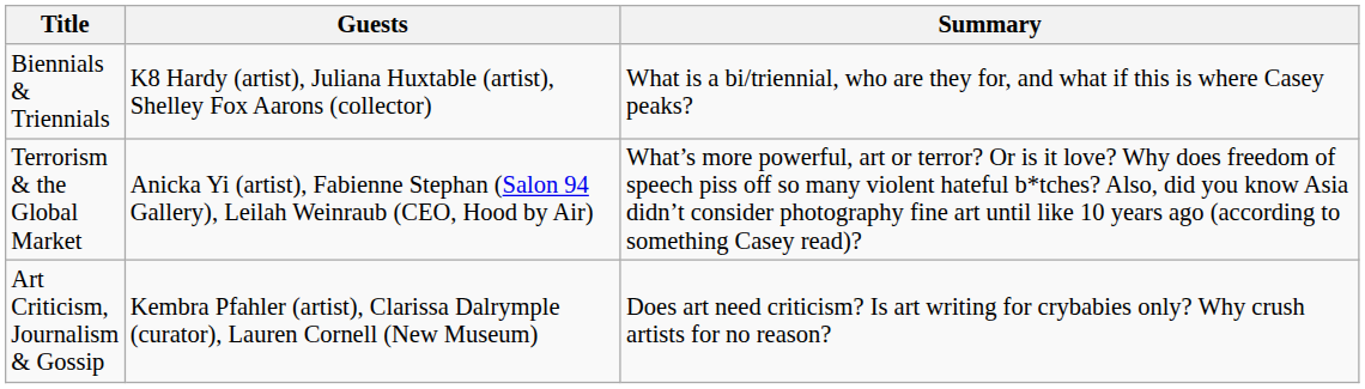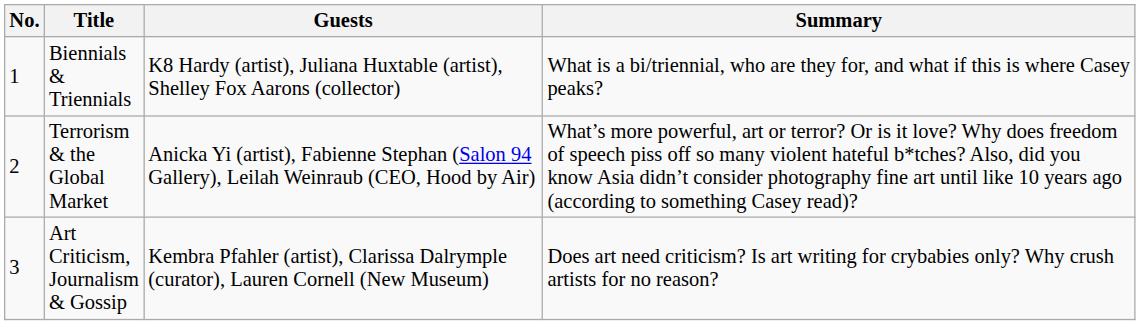+ column: No. | 1 | 2 | 3
